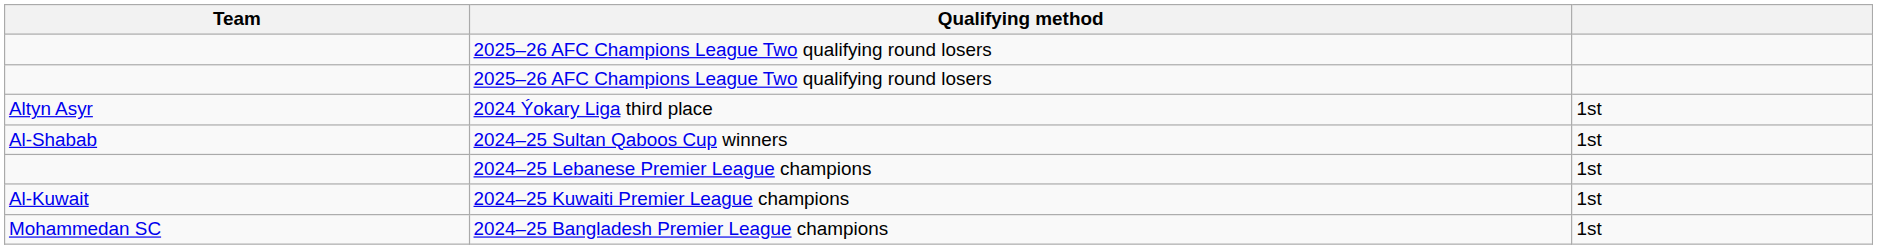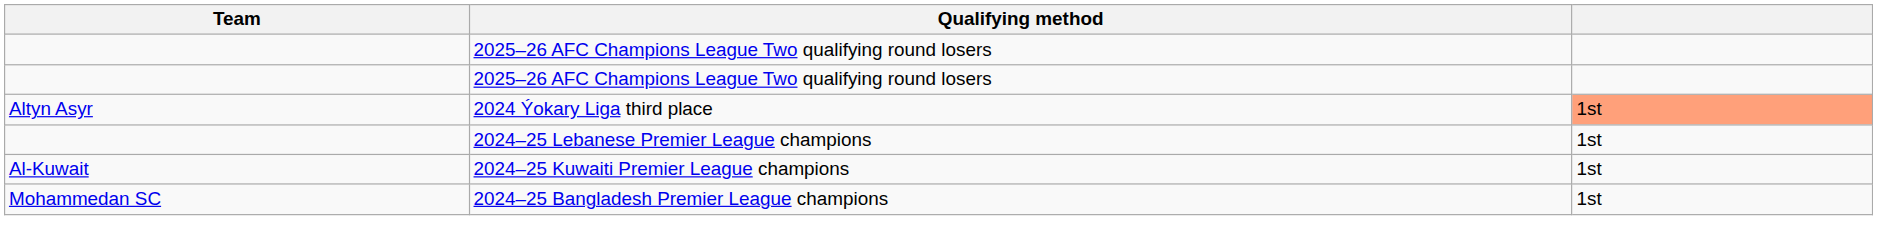2024 Ýokary Liga third place | column 3: no background -> lightsalmon background
- row: Al-Shabab | 2024–25 Sultan Qaboos Cup winners | 1st
